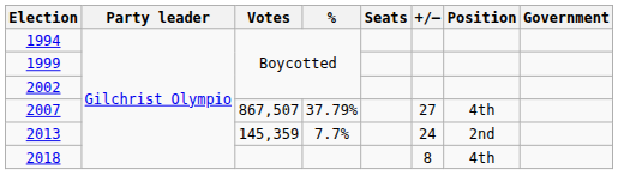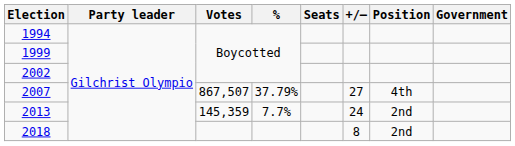2018 | Position: 4th -> 2nd
